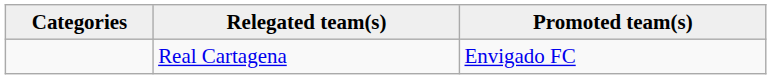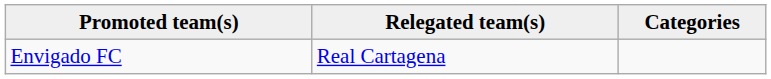columns swapped: Categories <-> Promoted team(s)
